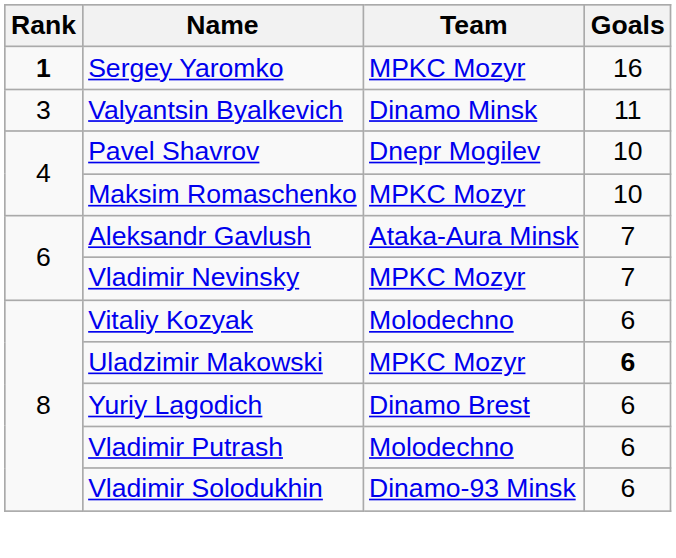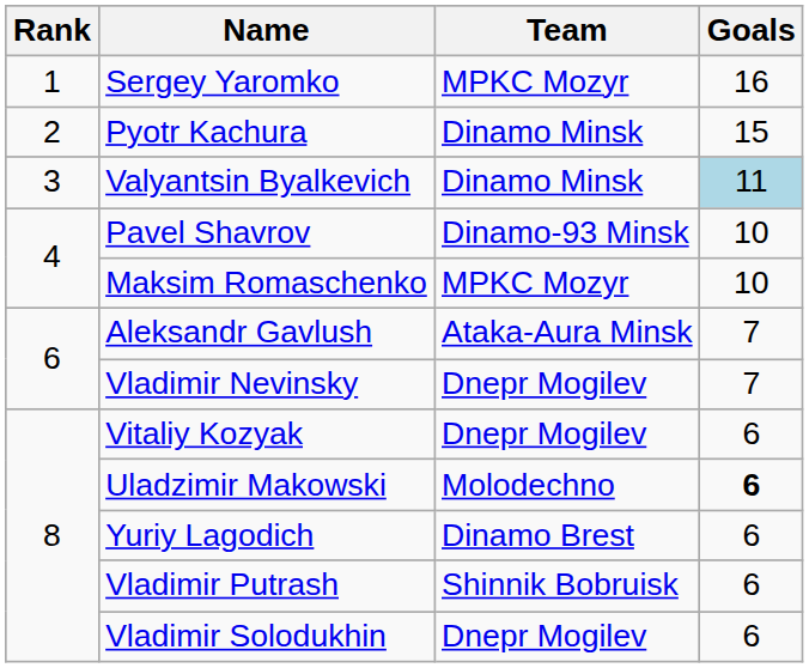Sergey Yaromko | Rank: bold -> normal
+ row: 2 | Pyotr Kachura | Dinamo Minsk | 15
Valyantsin Byalkevich | Goals: no background -> lightblue background
Pavel Shavrov | Team: Dnepr Mogilev -> Dinamo-93 Minsk
Vladimir Nevinsky | Team: MPKC Mozyr -> Dnepr Mogilev
Vitaliy Kozyak | Team: Molodechno -> Dnepr Mogilev
Uladzimir Makowski | Team: MPKC Mozyr -> Molodechno
Vladimir Putrash | Team: Molodechno -> Shinnik Bobruisk
Vladimir Solodukhin | Team: Dinamo-93 Minsk -> Dnepr Mogilev
